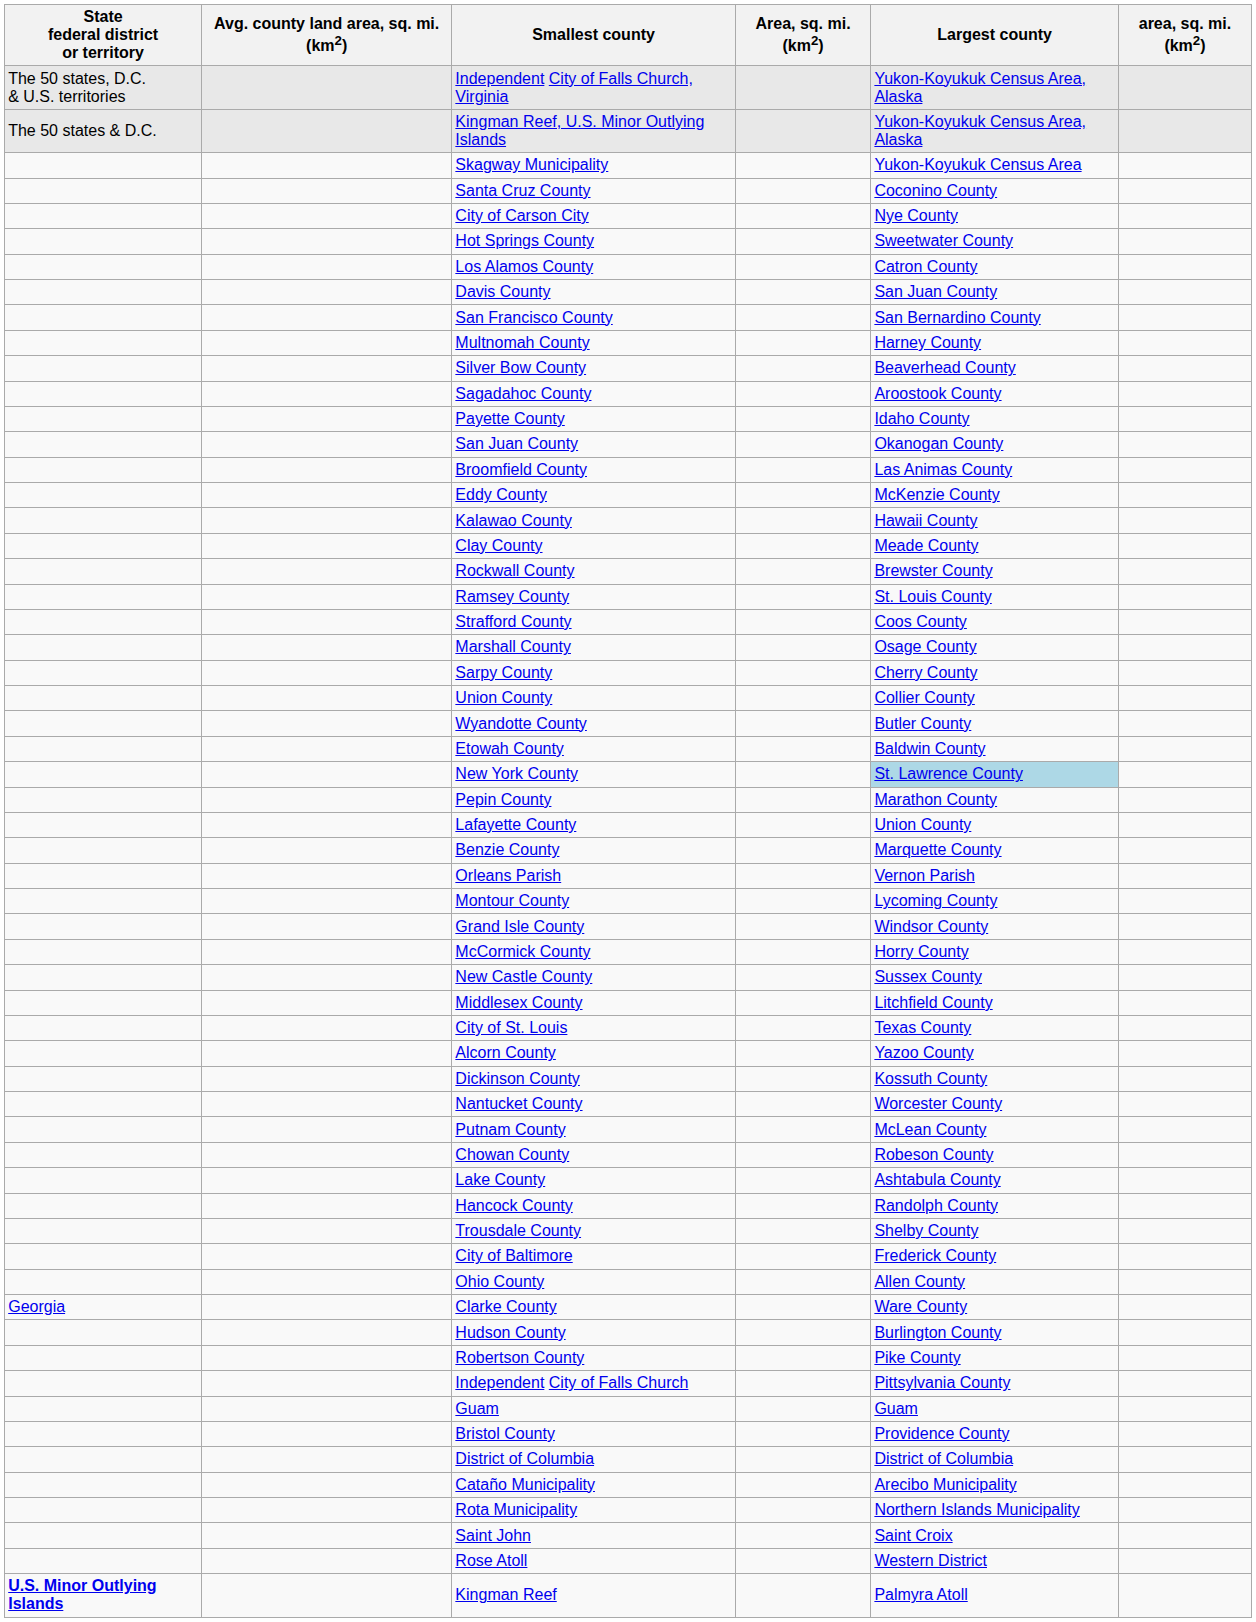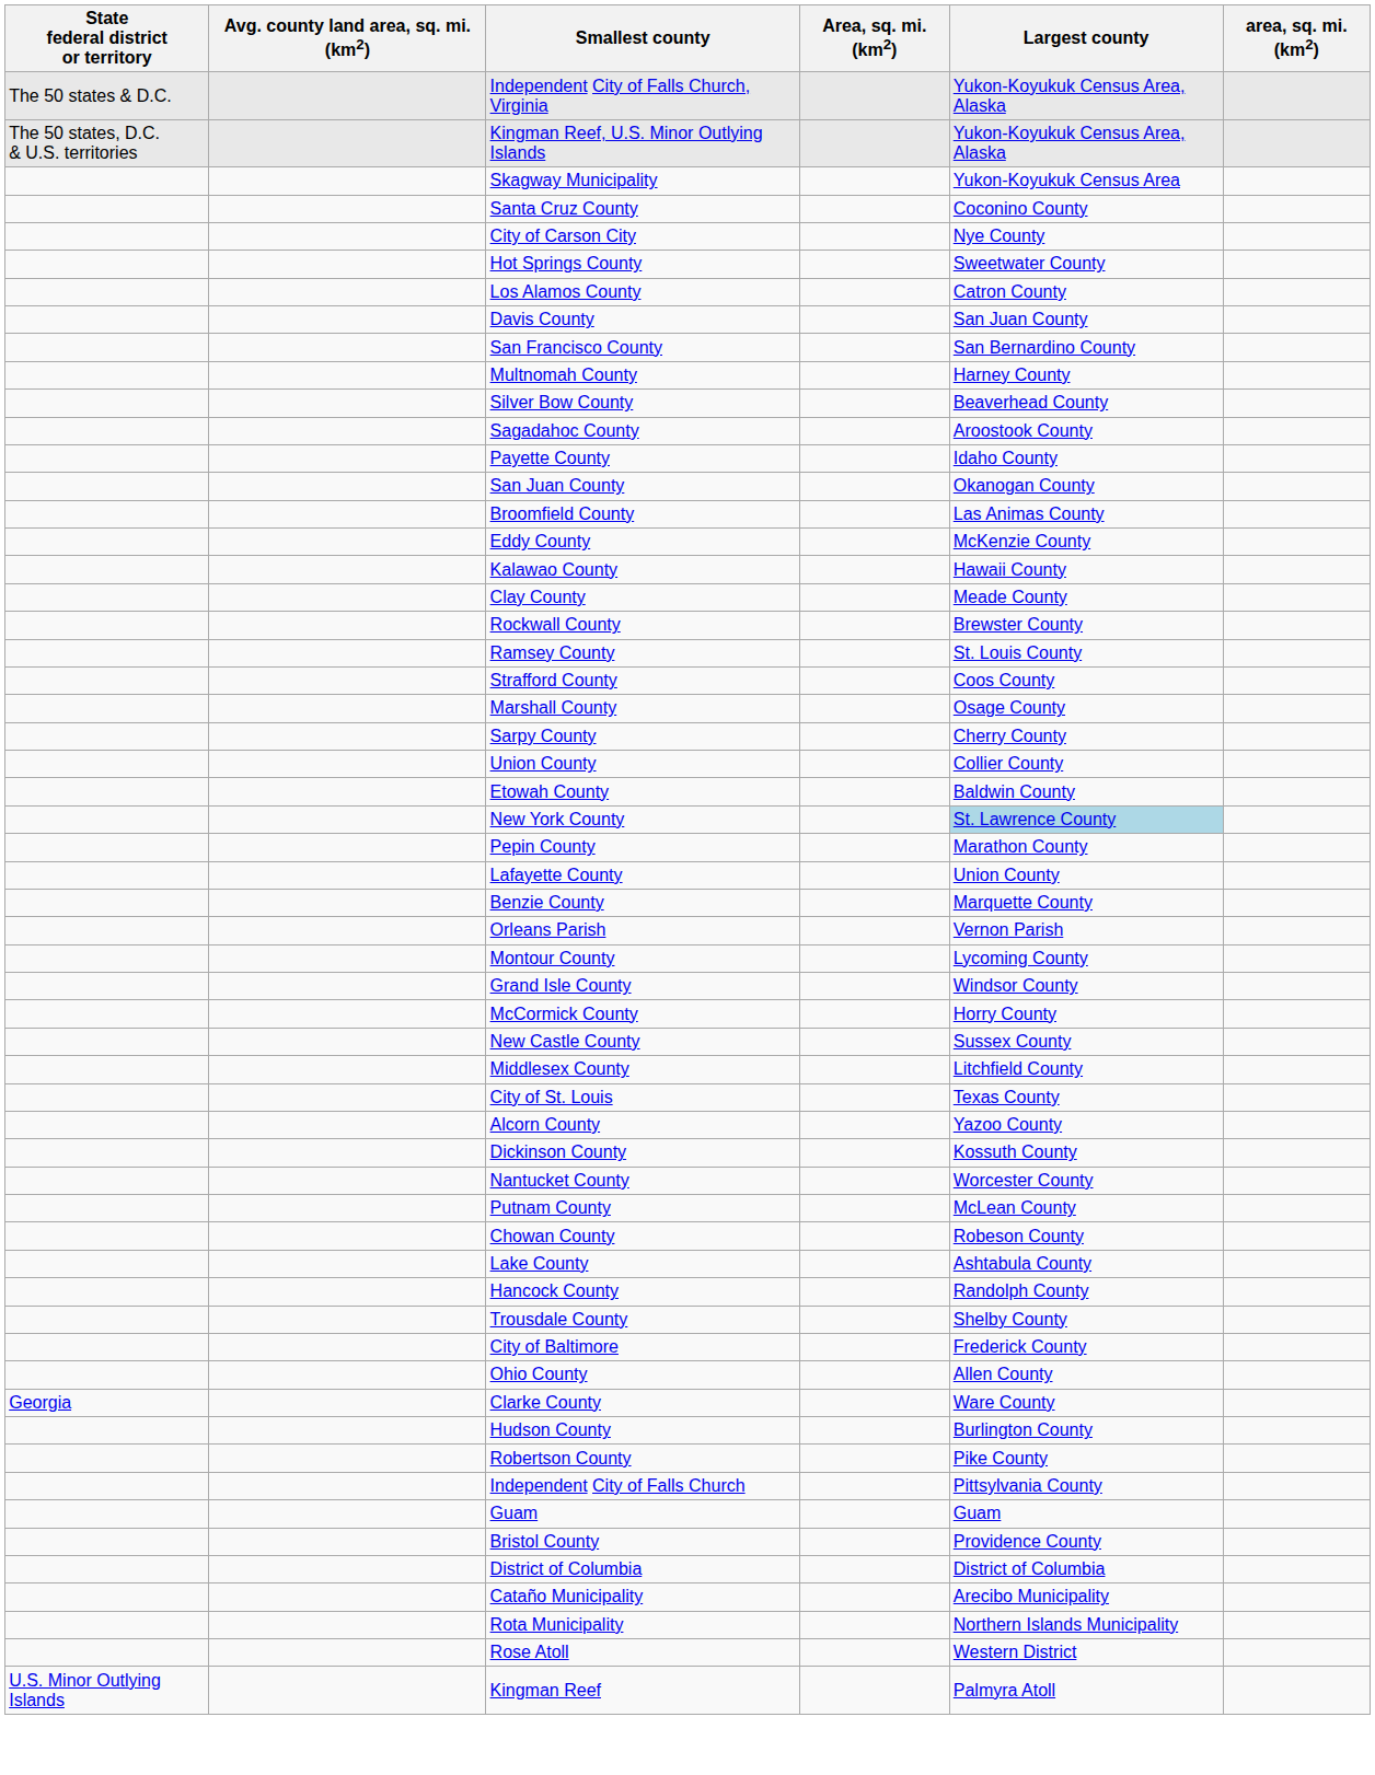Independent City of Falls Church, Virginia | State federal district or territory: The 50 states, D.C. & U.S. territories -> The 50 states & D.C.
Kingman Reef, U.S. Minor Outlying Islands | State federal district or territory: The 50 states & D.C. -> The 50 states, D.C. & U.S. territories
- row: Wyandotte County | Butler County
- row: Saint John | Saint Croix
Kingman Reef | State federal district or territory: bold -> normal
